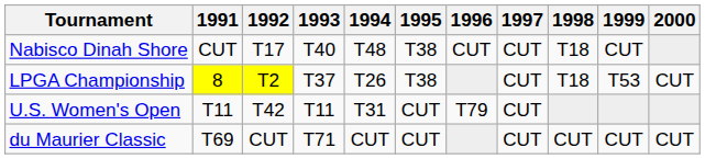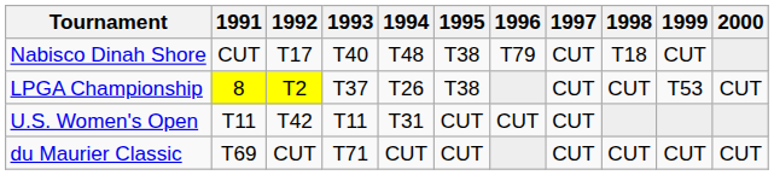Nabisco Dinah Shore | 1996: CUT -> T79
LPGA Championship | 1998: T18 -> CUT
U.S. Women's Open | 1996: T79 -> CUT
